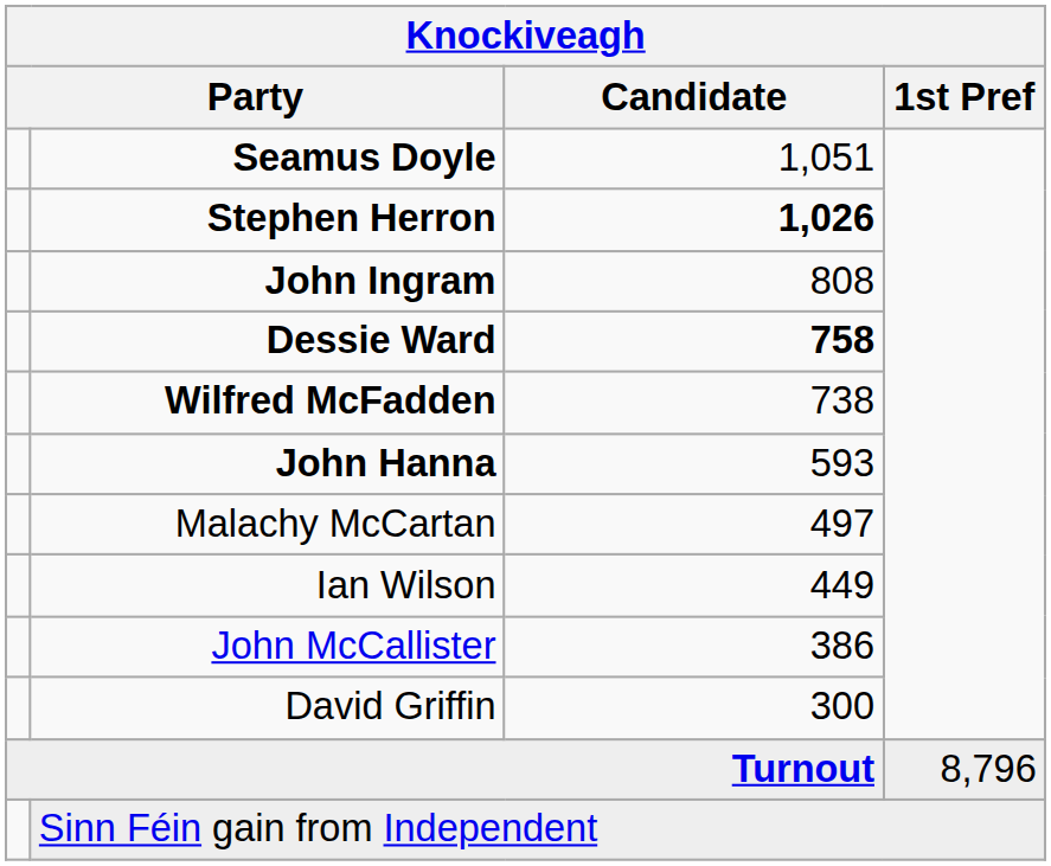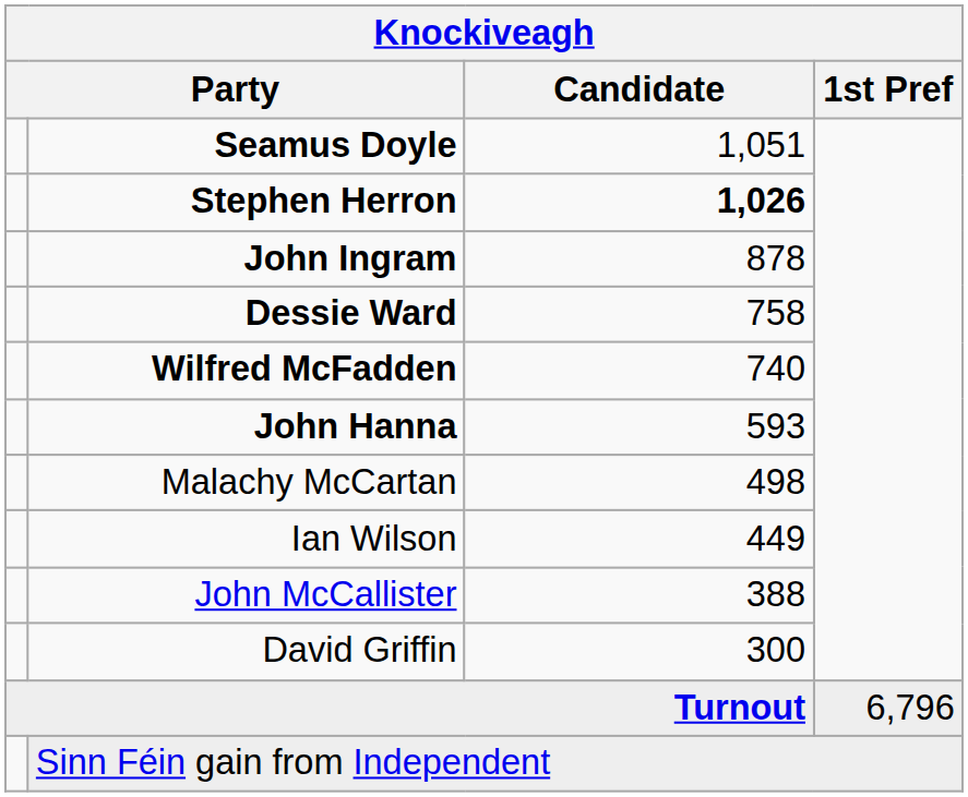John Ingram | Candidate: 808 -> 878
Dessie Ward | Candidate: bold -> normal
Wilfred McFadden | Candidate: 738 -> 740
Malachy McCartan | Candidate: 497 -> 498
John McCallister | Candidate: 386 -> 388
Turnout | 1st Pref: 8,796 -> 6,796
